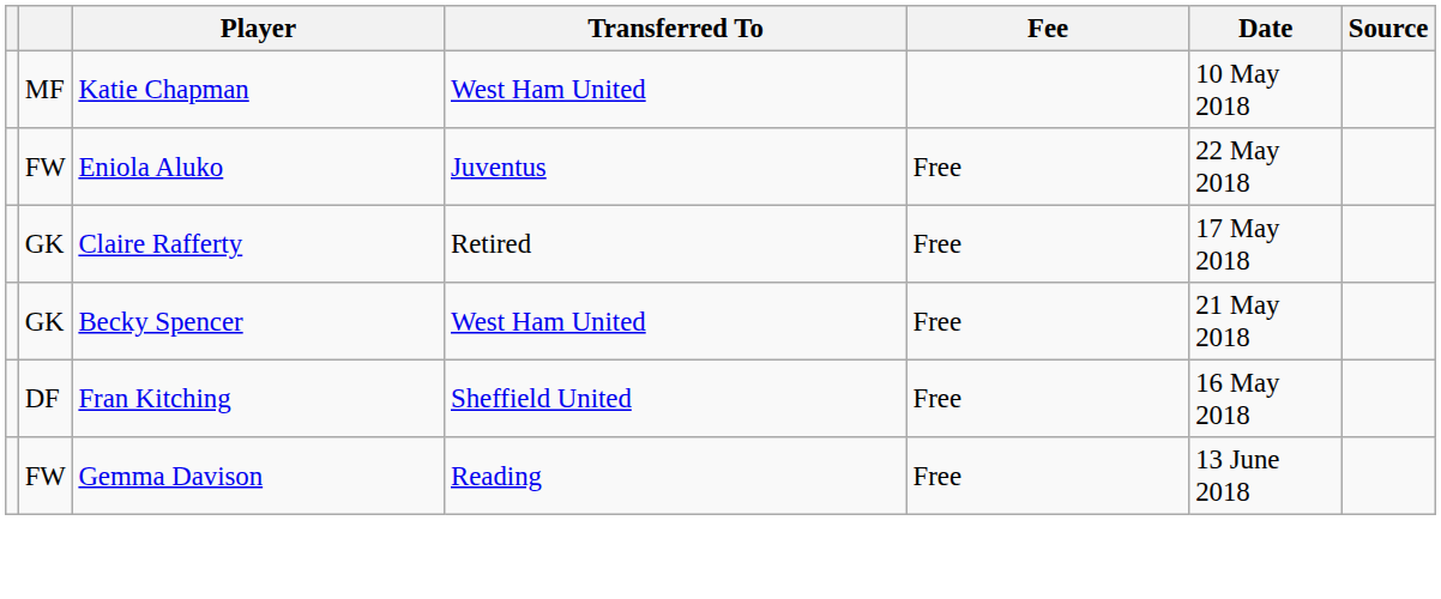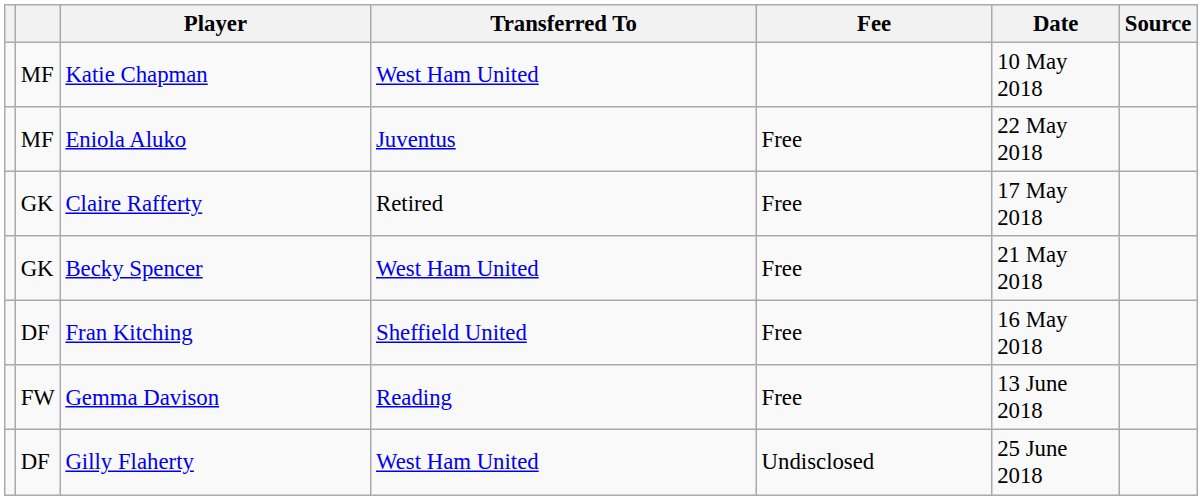Eniola Aluko | column 2: FW -> MF
+ row: DF | Gilly Flaherty | West Ham United | Undisclosed | 25 June 2018
